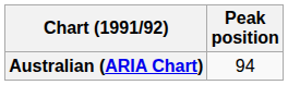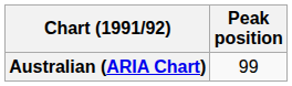Australian (ARIA Chart) | Peak position: 94 -> 99
